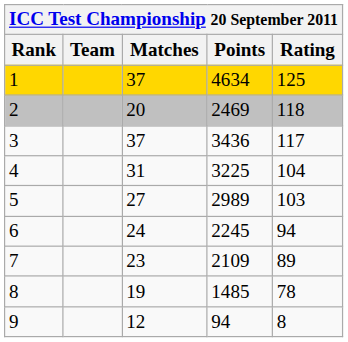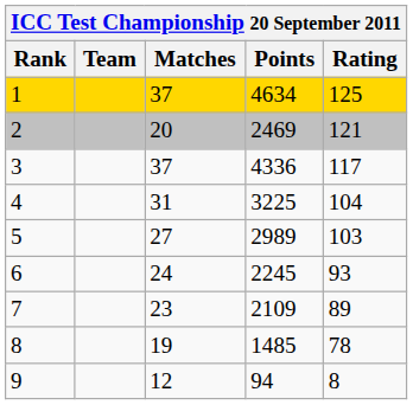2 | Rating: 118 -> 121
3 | Points: 3436 -> 4336
6 | Rating: 94 -> 93
